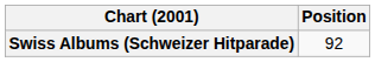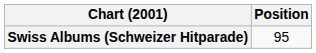Swiss Albums (Schweizer Hitparade) | Position: 92 -> 95
